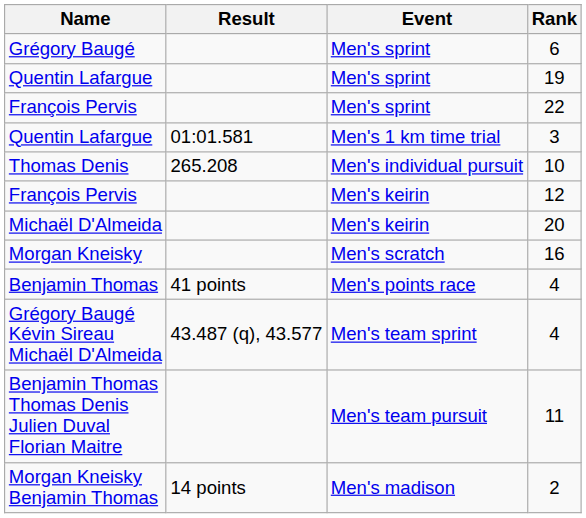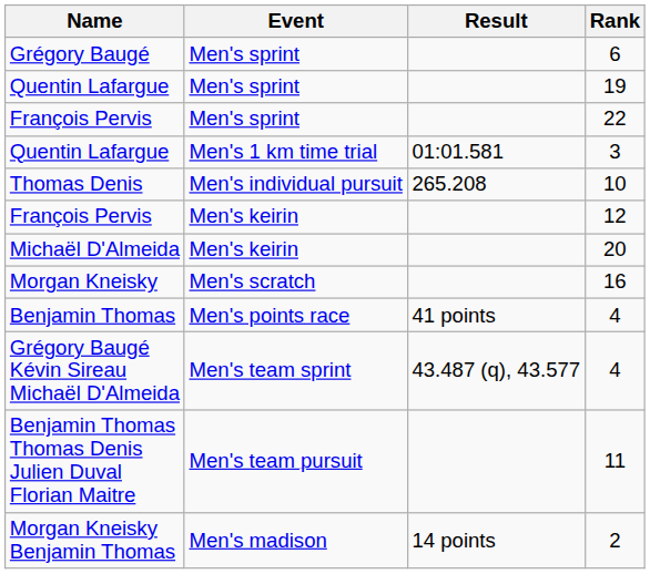columns swapped: Event <-> Result
